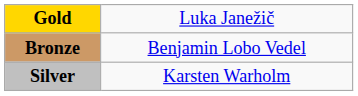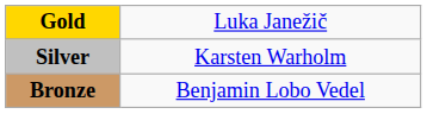rows swapped: Silver <-> Bronze
